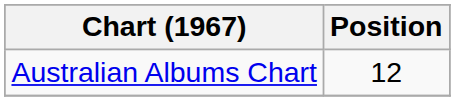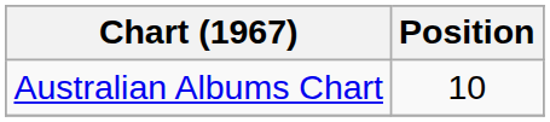Australian Albums Chart | Position: 12 -> 10
